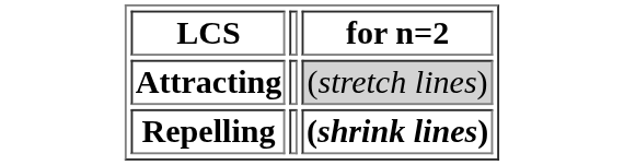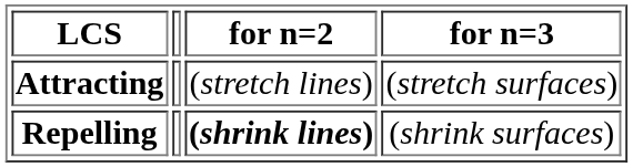+ column: for n=3 | (stretch surfaces) | (shrink surfaces)
Attracting | for n=2: lightgrey background -> no background
